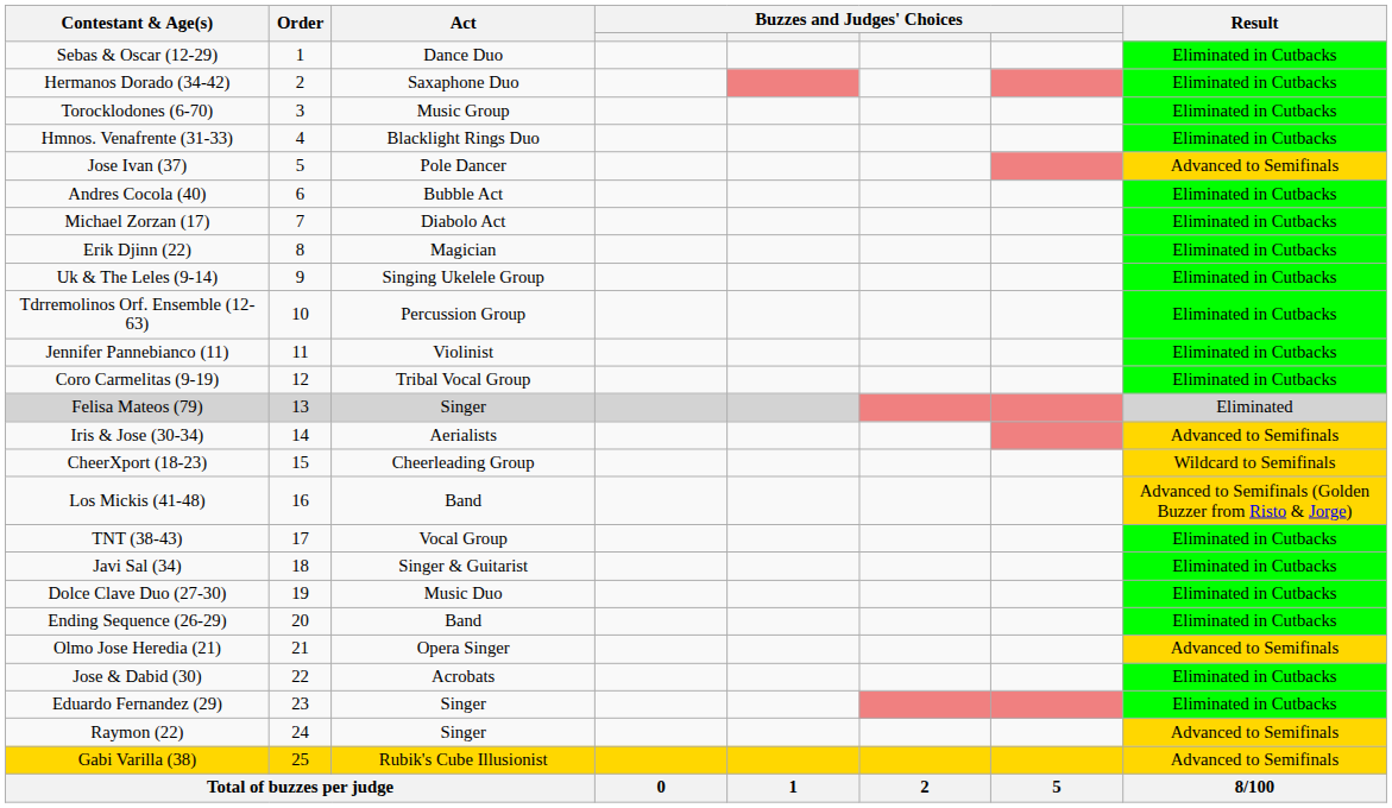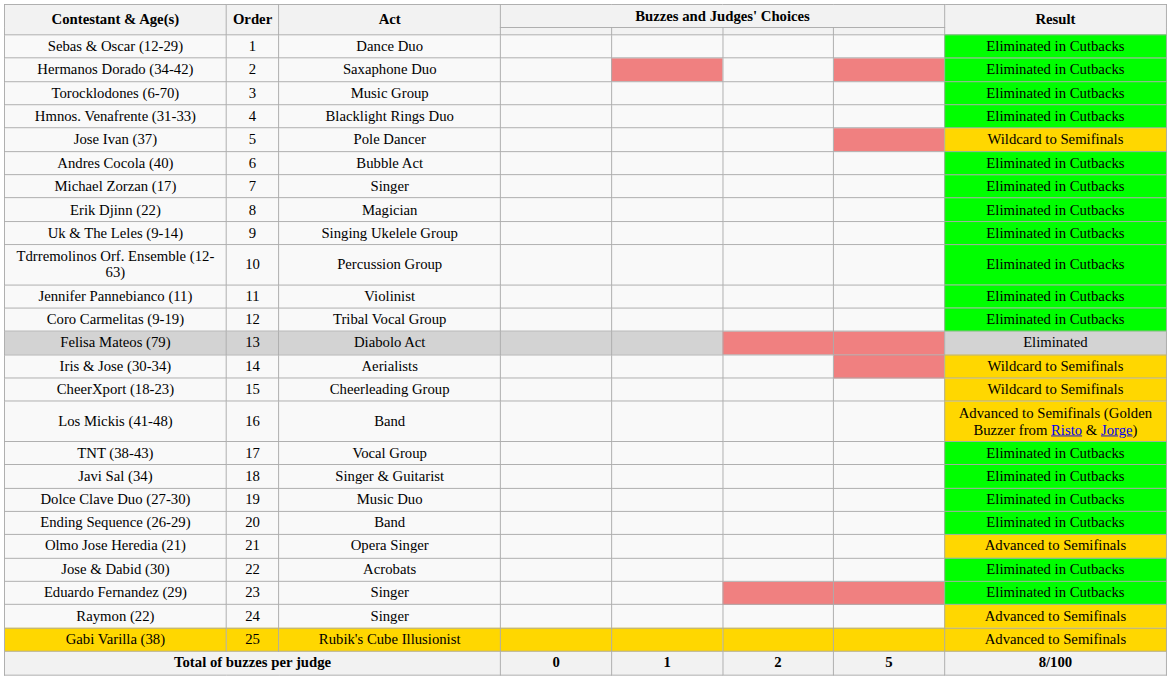Jose Ivan (37) | Result: Advanced to Semifinals -> Wildcard to Semifinals
Michael Zorzan (17) | Act: Diabolo Act -> Singer
Felisa Mateos (79) | Act: Singer -> Diabolo Act
Iris & Jose (30-34) | Result: Advanced to Semifinals -> Wildcard to Semifinals
